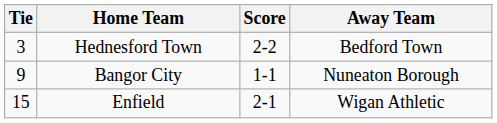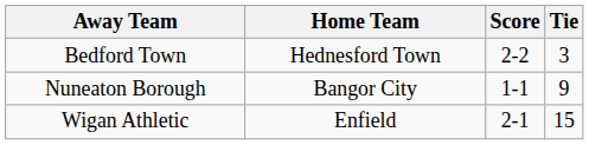columns swapped: Tie <-> Away Team
